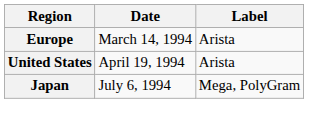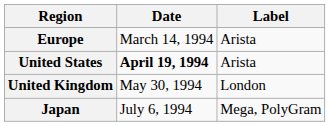United States | Date: normal -> bold
+ row: United Kingdom | May 30, 1994 | London
